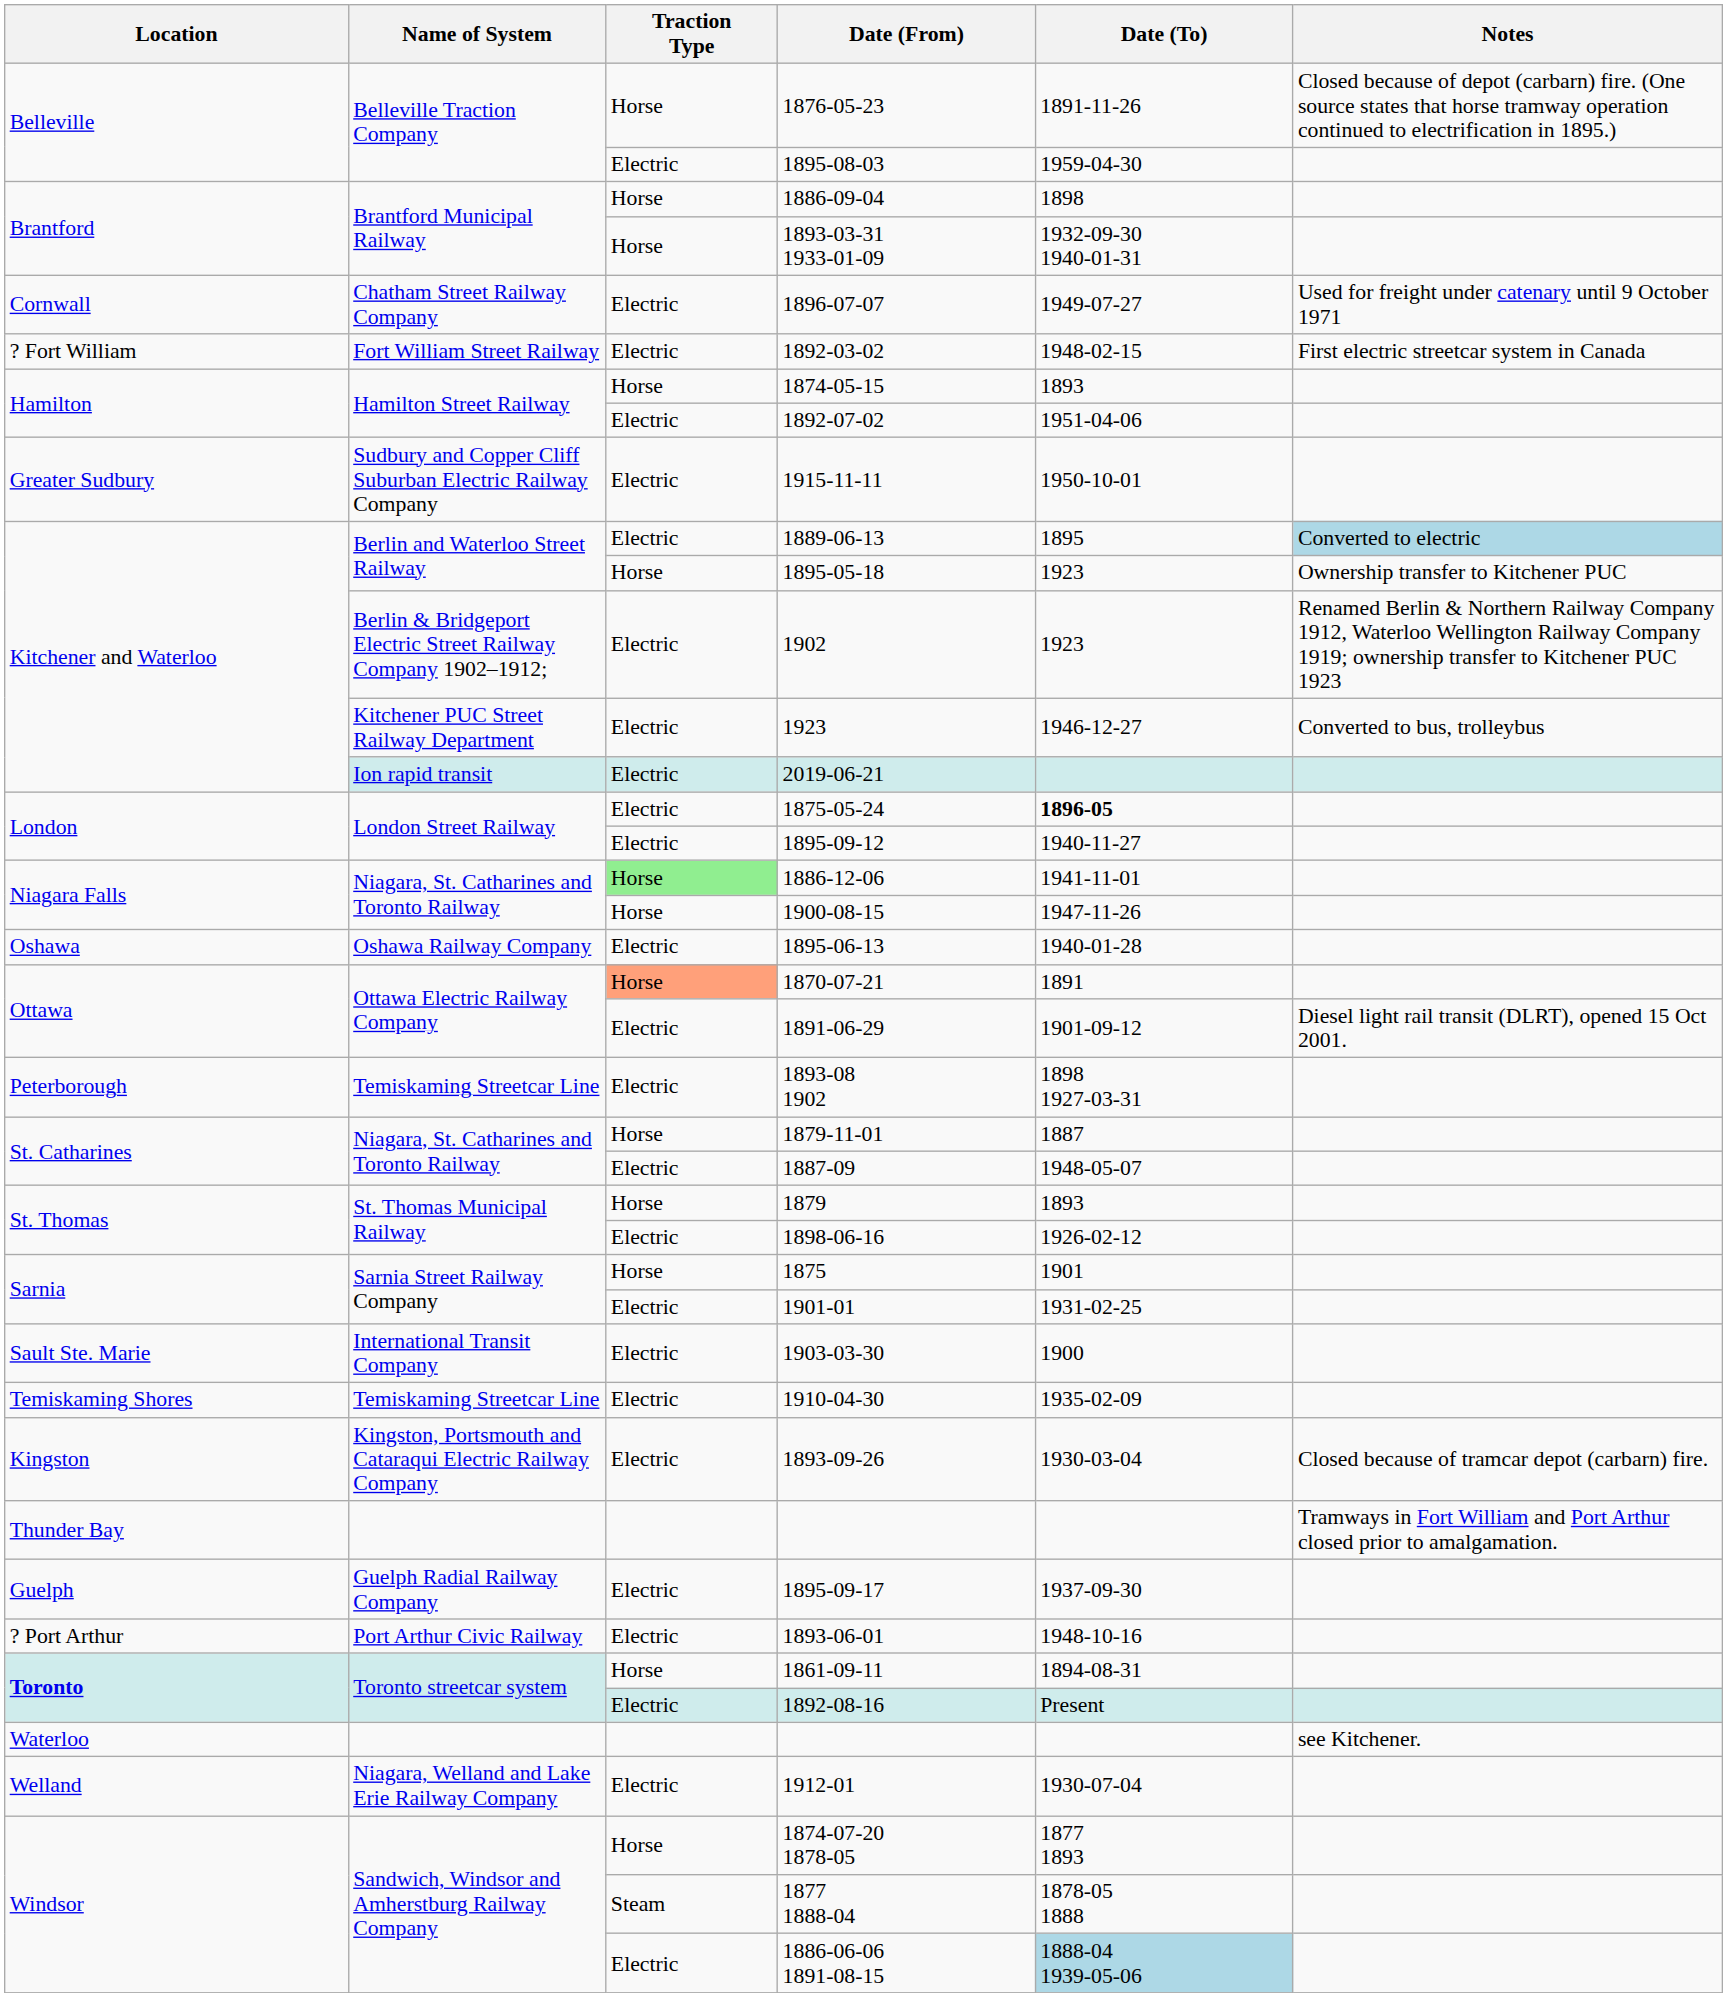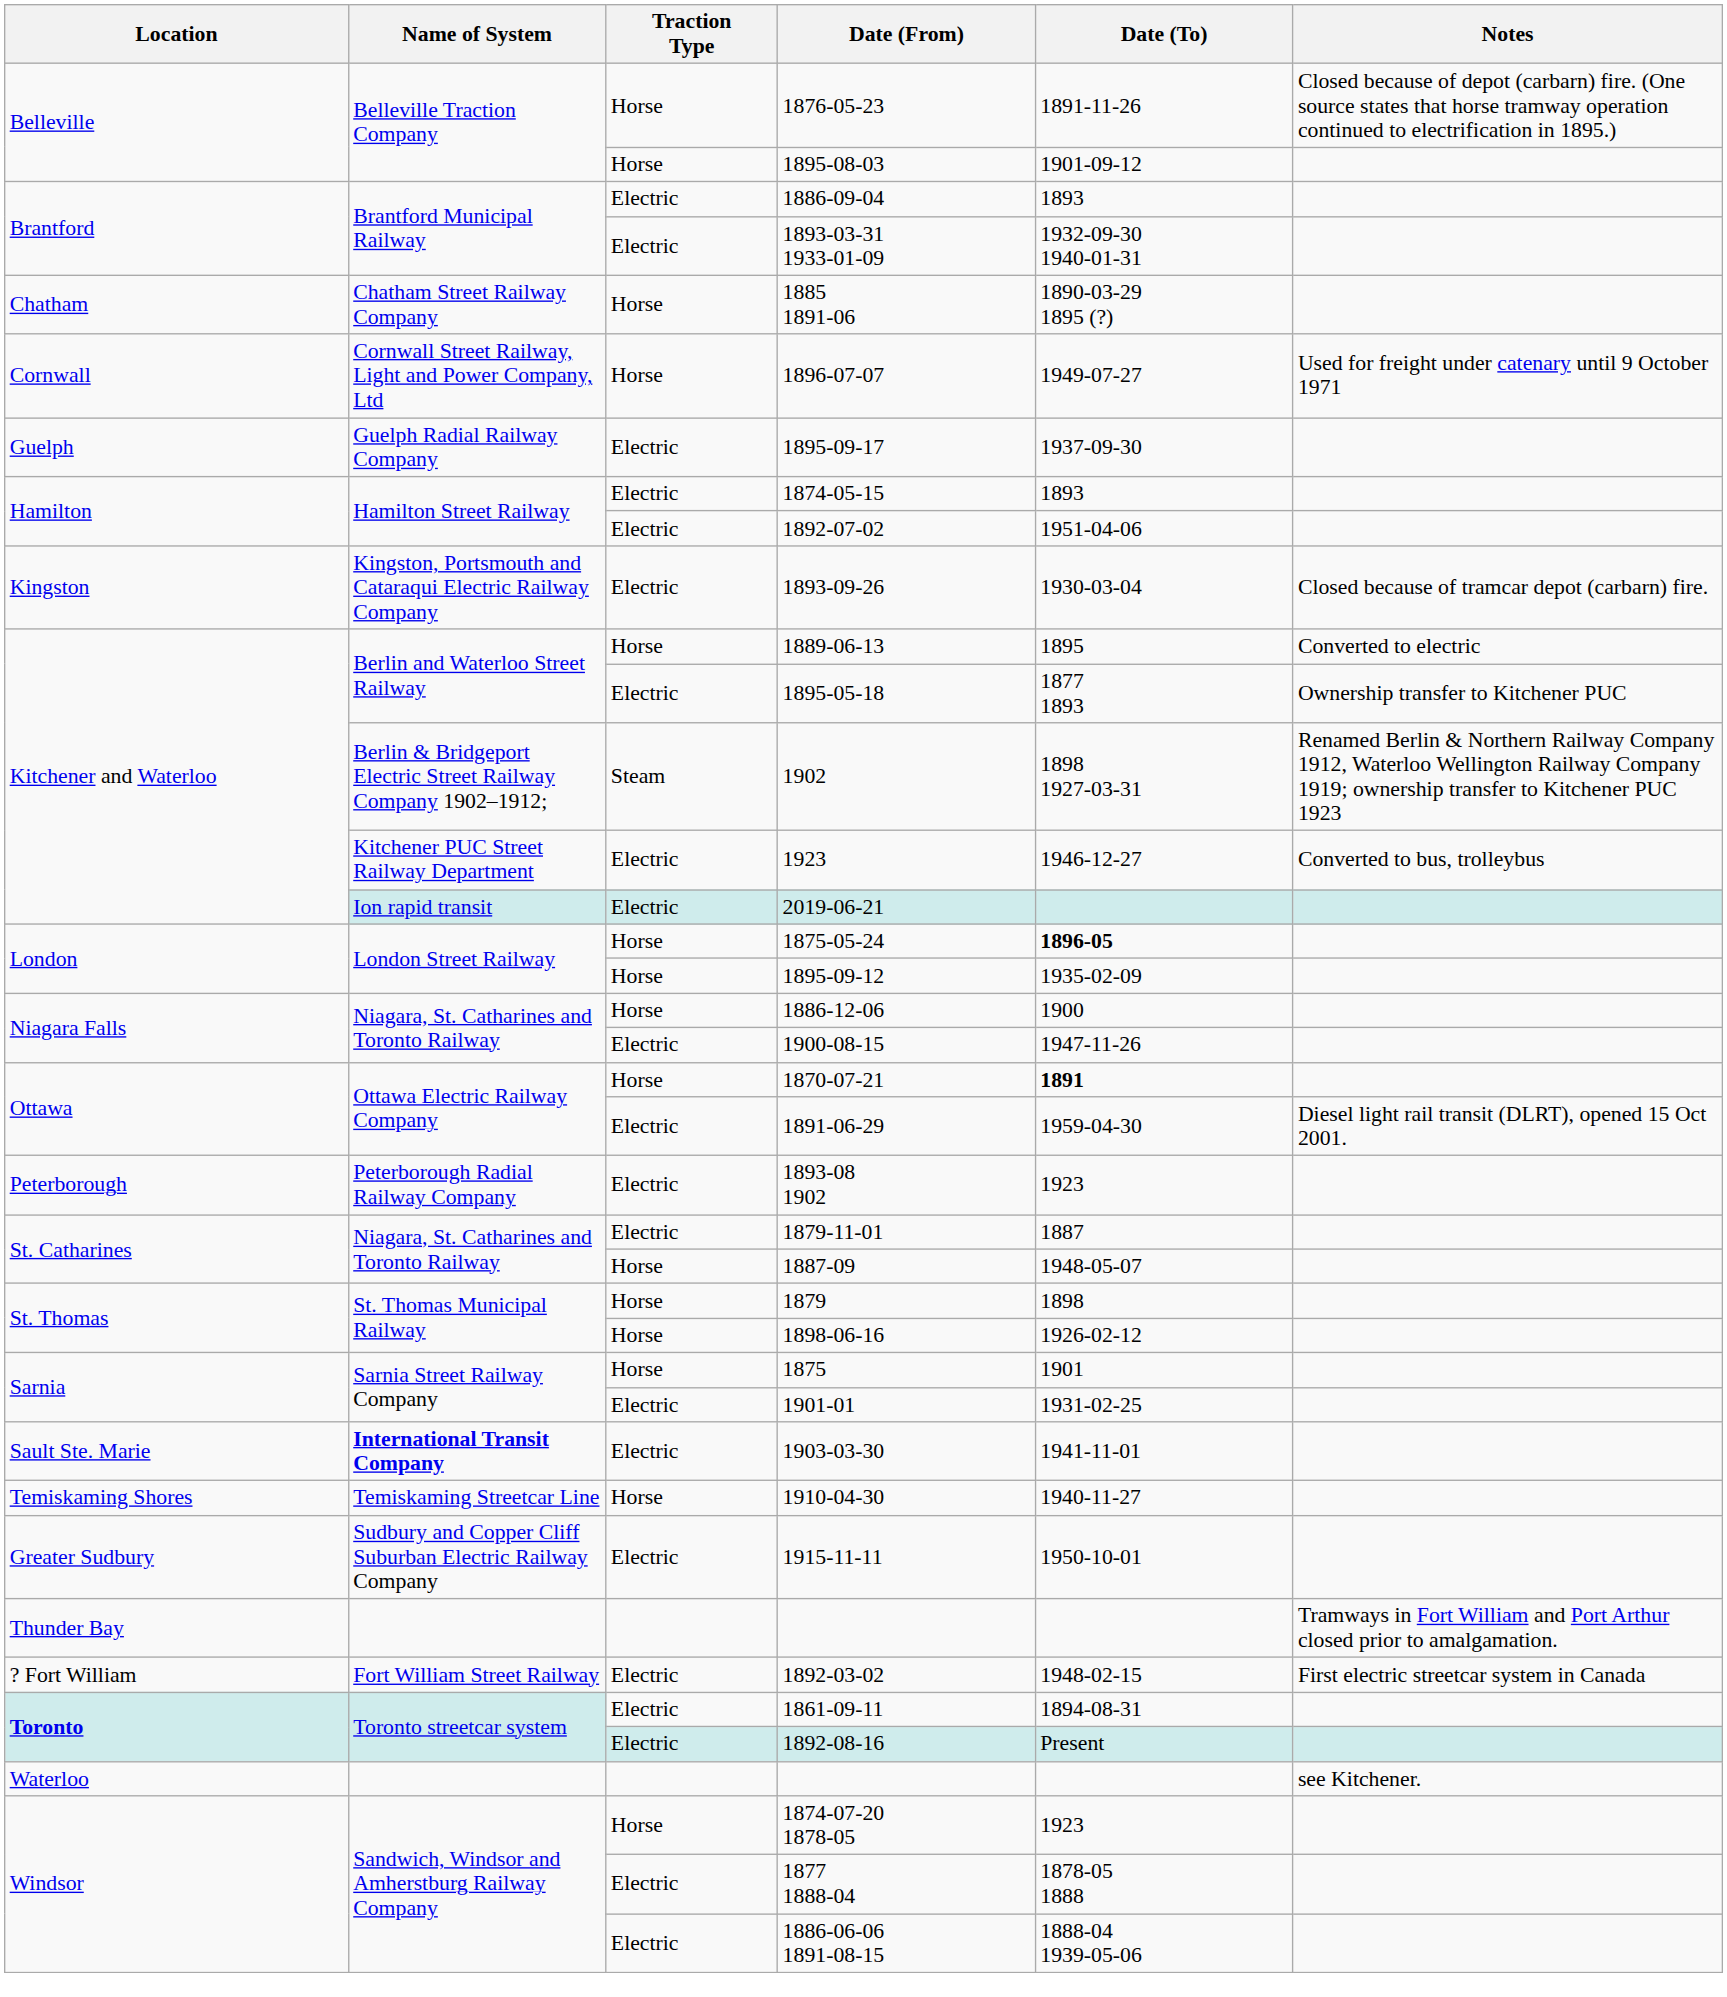1895-08-03 | Traction Type: Electric -> Horse
1895-08-03 | Date (To): 1959-04-30 -> 1901-09-12
1886-09-04 | Traction Type: Horse -> Electric
1886-09-04 | Date (To): 1898 -> 1893
1893-03-31 1933-01-09 | Traction Type: Horse -> Electric
+ row: Chatham | Chatham Street Railway Company | Horse | 1885 1891-06 | 1890-03-29 1895 (?)
1896-07-07 | Name of System: Chatham Street Railway Company -> Cornwall Street Railway, Light and Power Company, Ltd
1896-07-07 | Traction Type: Electric -> Horse
rows swapped: 1895-09-17 <-> 1892-03-02
1874-05-15 | Traction Type: Horse -> Electric
rows swapped: 1893-09-26 <-> 1915-11-11
1889-06-13 | Traction Type: Electric -> Horse
1889-06-13 | Notes: lightblue background -> no background
1895-05-18 | Traction Type: Horse -> Electric
1895-05-18 | Date (To): 1923 -> 1877 1893
1902 | Traction Type: Electric -> Steam
1902 | Date (To): 1923 -> 1898 1927-03-31
1875-05-24 | Traction Type: Electric -> Horse
1895-09-12 | Traction Type: Electric -> Horse
1895-09-12 | Date (To): 1940-11-27 -> 1935-02-09
1886-12-06 | Traction Type: lightgreen background -> no background
1886-12-06 | Date (To): 1941-11-01 -> 1900
1900-08-15 | Traction Type: Horse -> Electric
- row: Oshawa | Oshawa Railway Company | Electric | 1895-06-13 | 1940-01-28
1870-07-21 | Traction Type: lightsalmon background -> no background
1870-07-21 | Date (To): normal -> bold
1891-06-29 | Date (To): 1901-09-12 -> 1959-04-30
1893-08 1902 | Name of System: Temiskaming Streetcar Line -> Peterborough Radial Railway Company
1893-08 1902 | Date (To): 1898 1927-03-31 -> 1923
1879-11-01 | Traction Type: Horse -> Electric
1887-09 | Traction Type: Electric -> Horse
1879 | Date (To): 1893 -> 1898
1898-06-16 | Traction Type: Electric -> Horse
1903-03-30 | Name of System: normal -> bold
1903-03-30 | Date (To): 1900 -> 1941-11-01
1910-04-30 | Traction Type: Electric -> Horse
1910-04-30 | Date (To): 1935-02-09 -> 1940-11-27
- row: ? Port Arthur | Port Arthur Civic Railway | Electric | 1893-06-01 | 1948-10-16
1861-09-11 | Traction Type: Horse -> Electric
- row: Welland | Niagara, Welland and Lake Erie Railway Company | Electric | 1912-01 | 1930-07-04
1874-07-20 1878-05 | Date (To): 1877 1893 -> 1923
1877 1888-04 | Traction Type: Steam -> Electric
1886-06-06 1891-08-15 | Date (To): lightblue background -> no background
